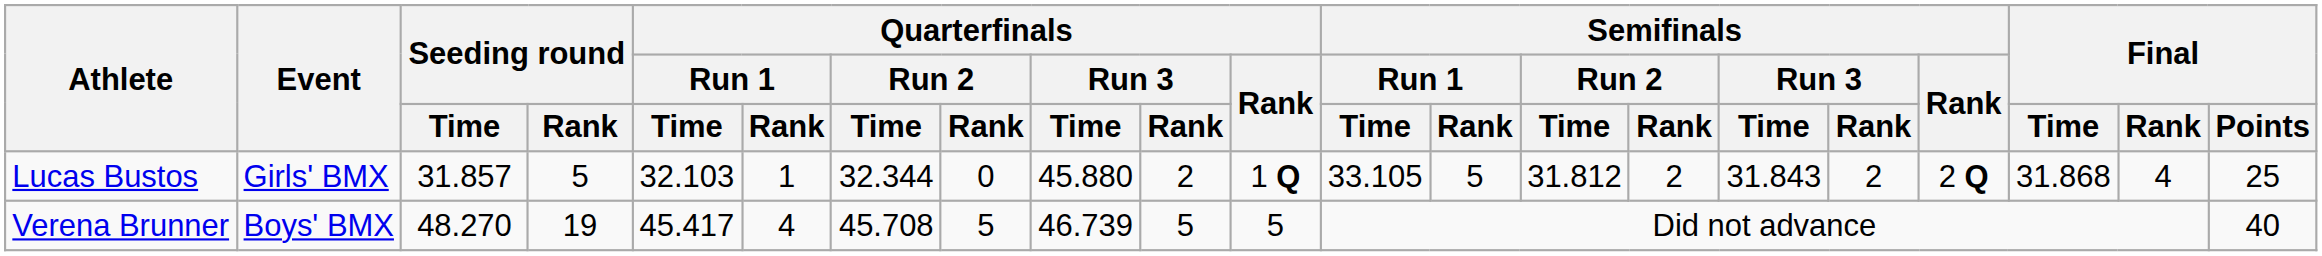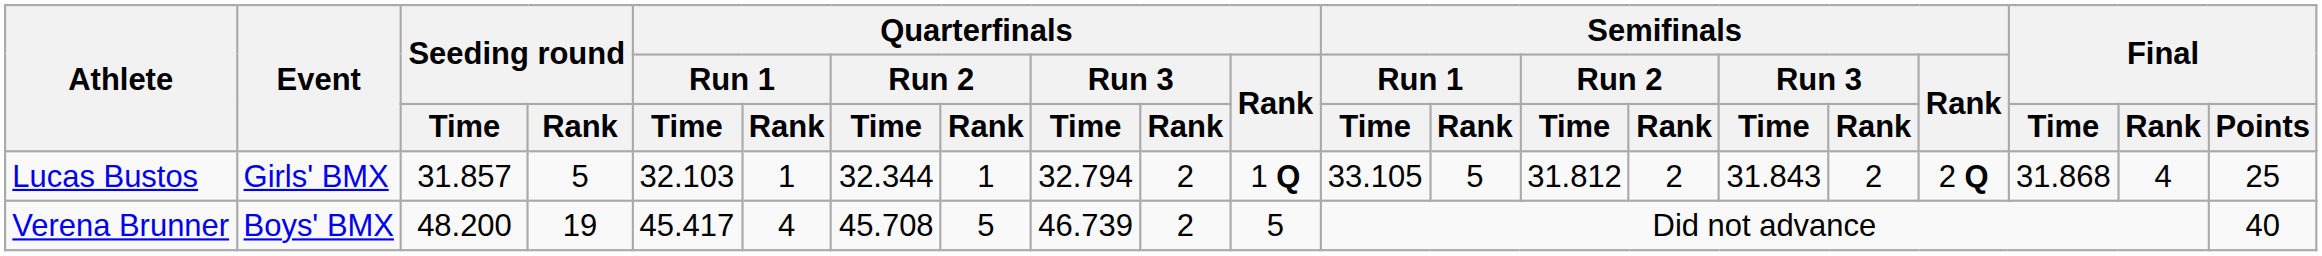Lucas Bustos | Quarterfinals / Run 2 / Rank: 0 -> 1
Lucas Bustos | Quarterfinals / Run 3 / Time: 45.880 -> 32.794
Verena Brunner | Seeding round / Time: 48.270 -> 48.200
Verena Brunner | Quarterfinals / Run 3 / Rank: 5 -> 2
